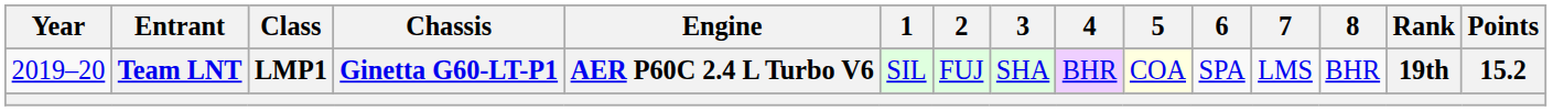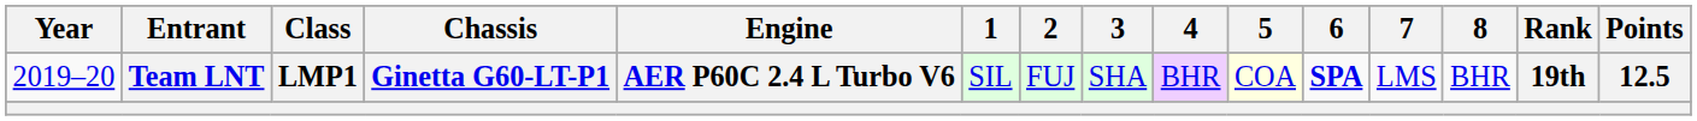Team LNT | 6: normal -> bold
Team LNT | Points: 15.2 -> 12.5
